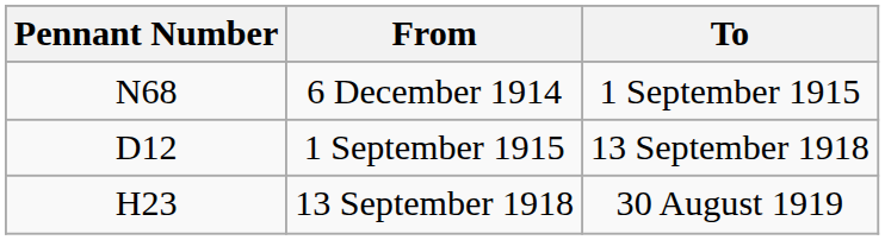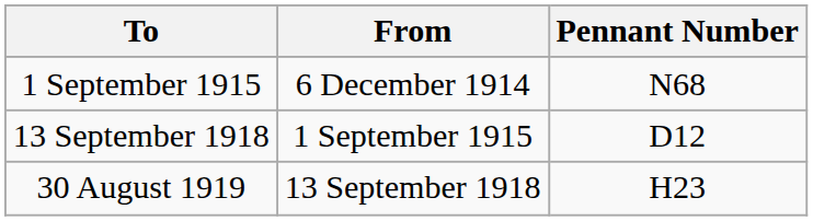columns swapped: Pennant Number <-> To
